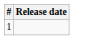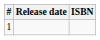+ column: ISBN
